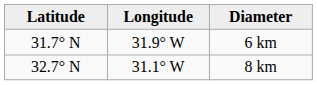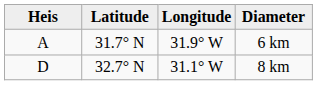+ column: Heis | A | D
